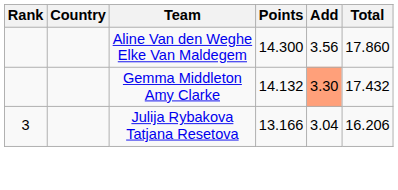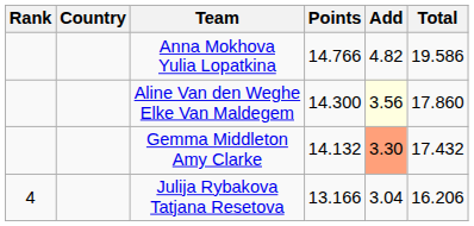+ row: Anna Mokhova Yulia Lopatkina | 14.766 | 4.82 | 19.586
Aline Van den Weghe Elke Van Maldegem | Add: no background -> lightyellow background
Julija Rybakova Tatjana Resetova | Rank: 3 -> 4
